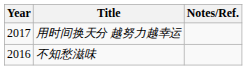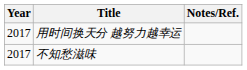不知愁滋味 | Year: 2016 -> 2017
